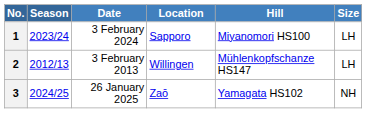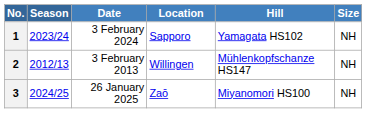1 | Hill: Miyanomori HS100 -> Yamagata HS102
1 | Size: LH -> NH
2 | Size: LH -> NH
3 | Hill: Yamagata HS102 -> Miyanomori HS100
